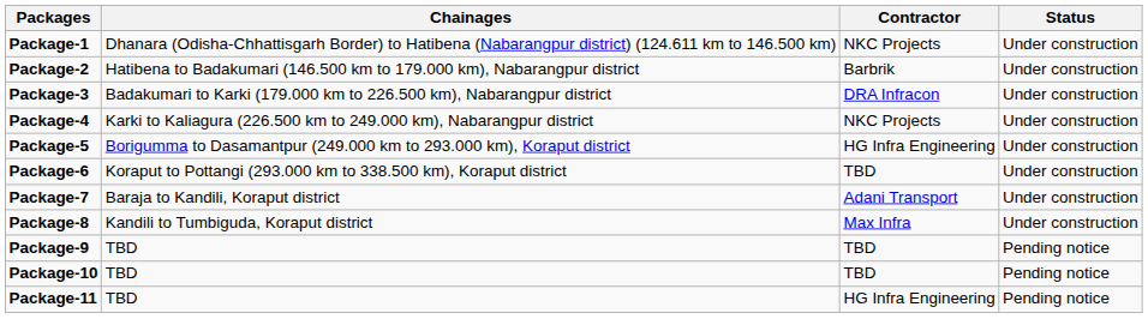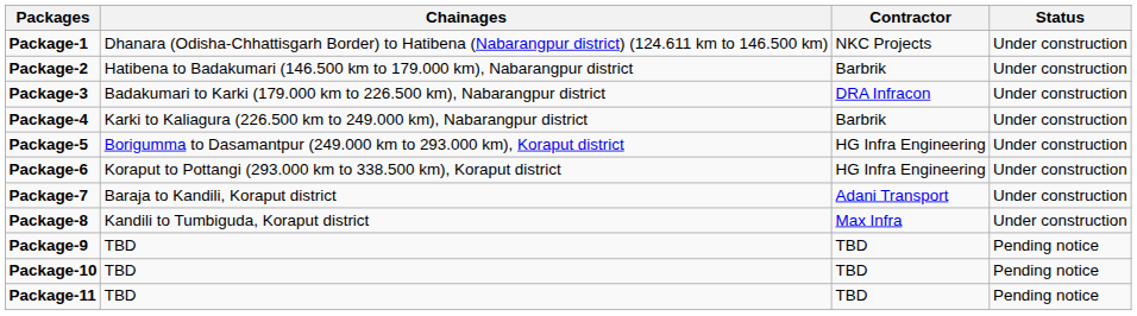Package-4 | Contractor: NKC Projects -> Barbrik
Package-6 | Contractor: TBD -> HG Infra Engineering
Package-11 | Contractor: HG Infra Engineering -> TBD
